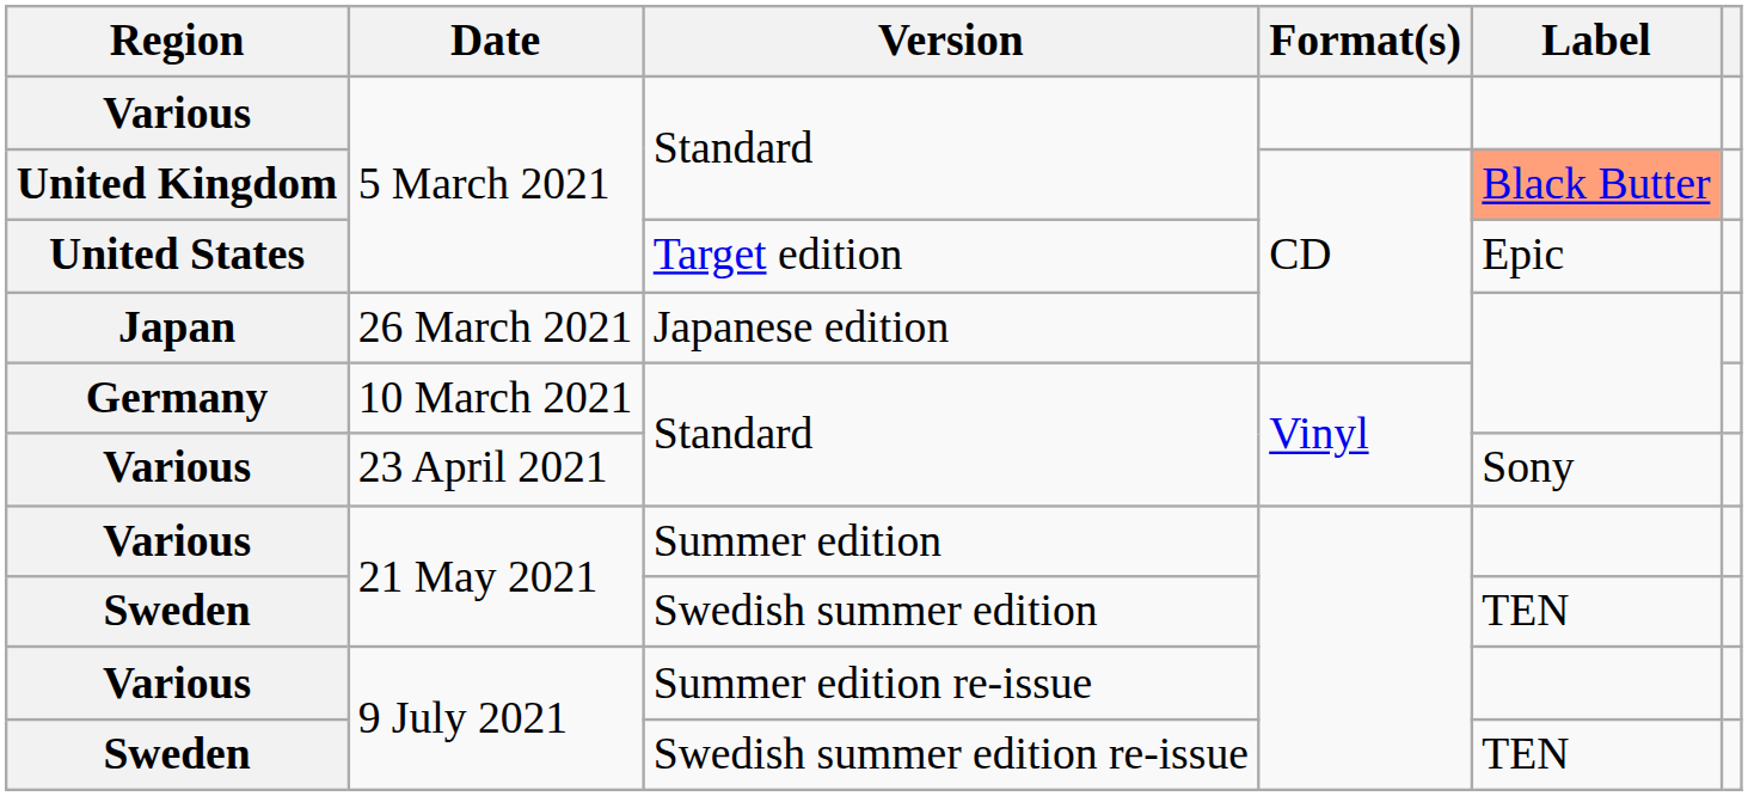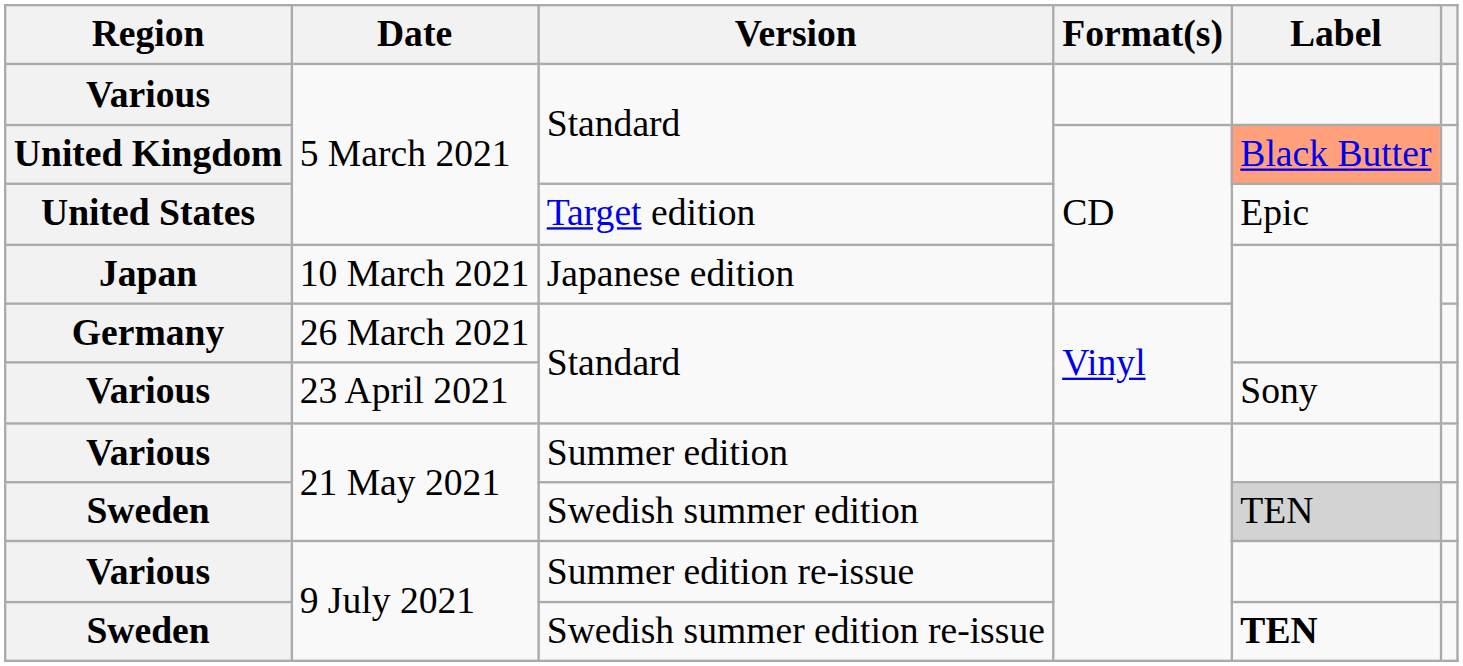Japanese edition | Date: 26 March 2021 -> 10 March 2021
Germany / Standard | Date: 10 March 2021 -> 26 March 2021
Swedish summer edition | Label: no background -> lightgrey background
Swedish summer edition re-issue | Label: normal -> bold
